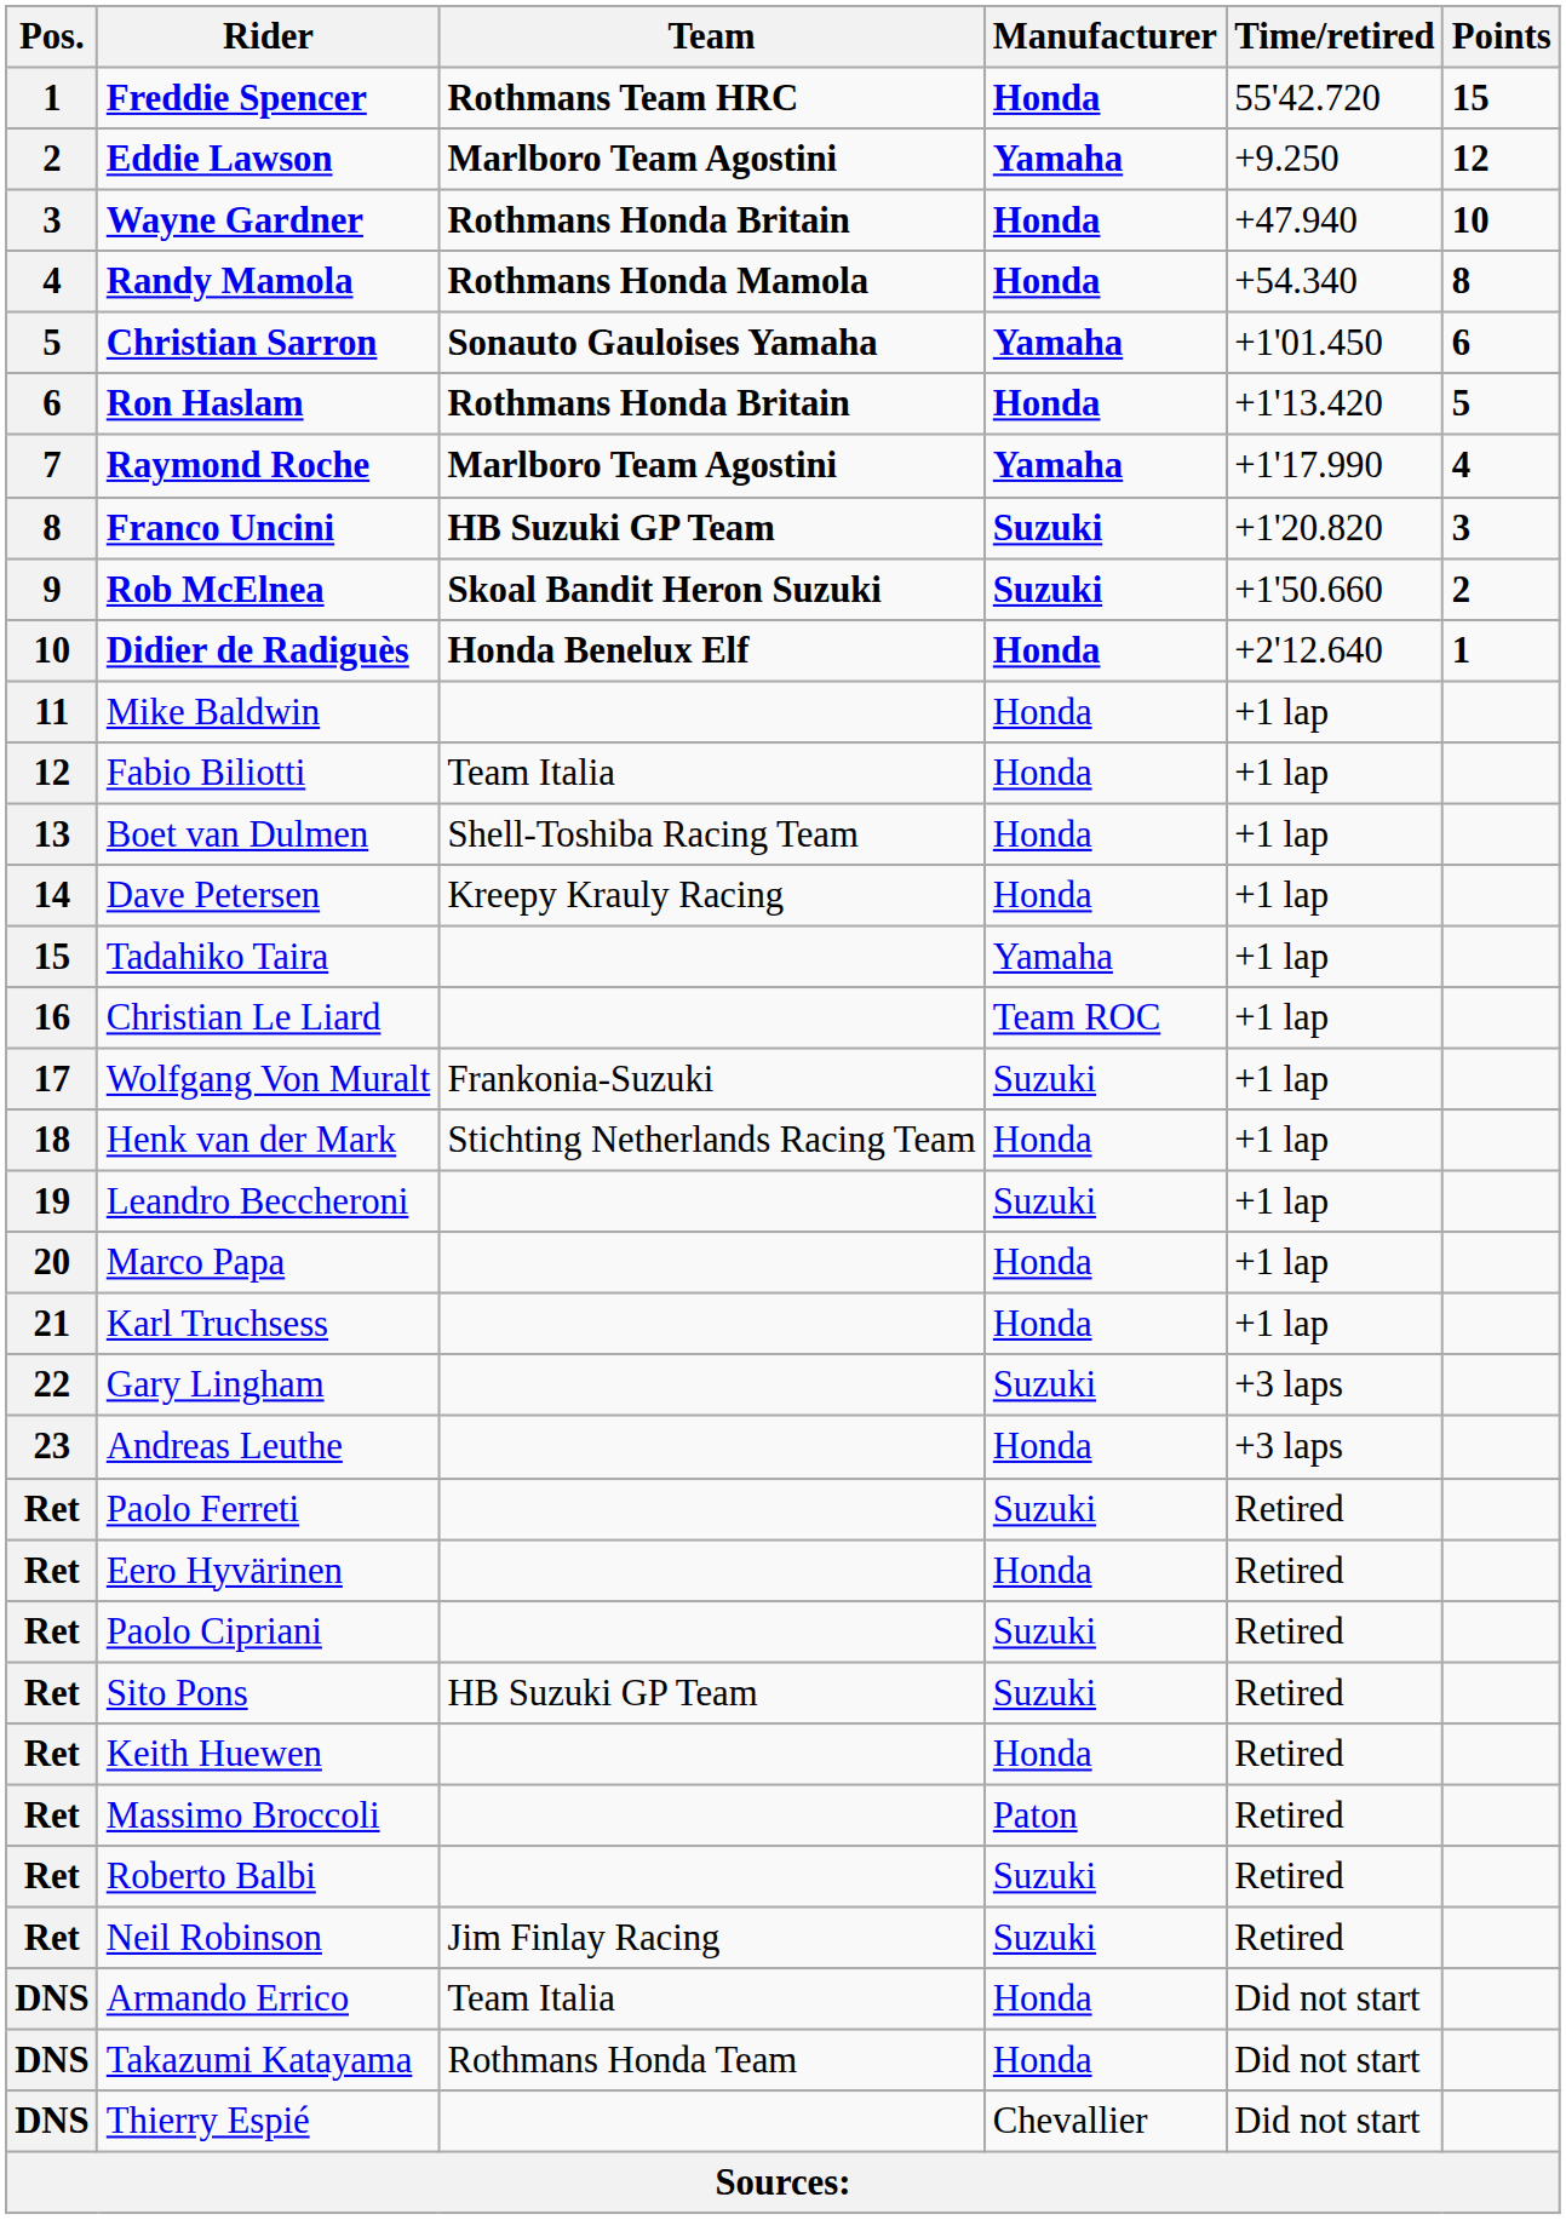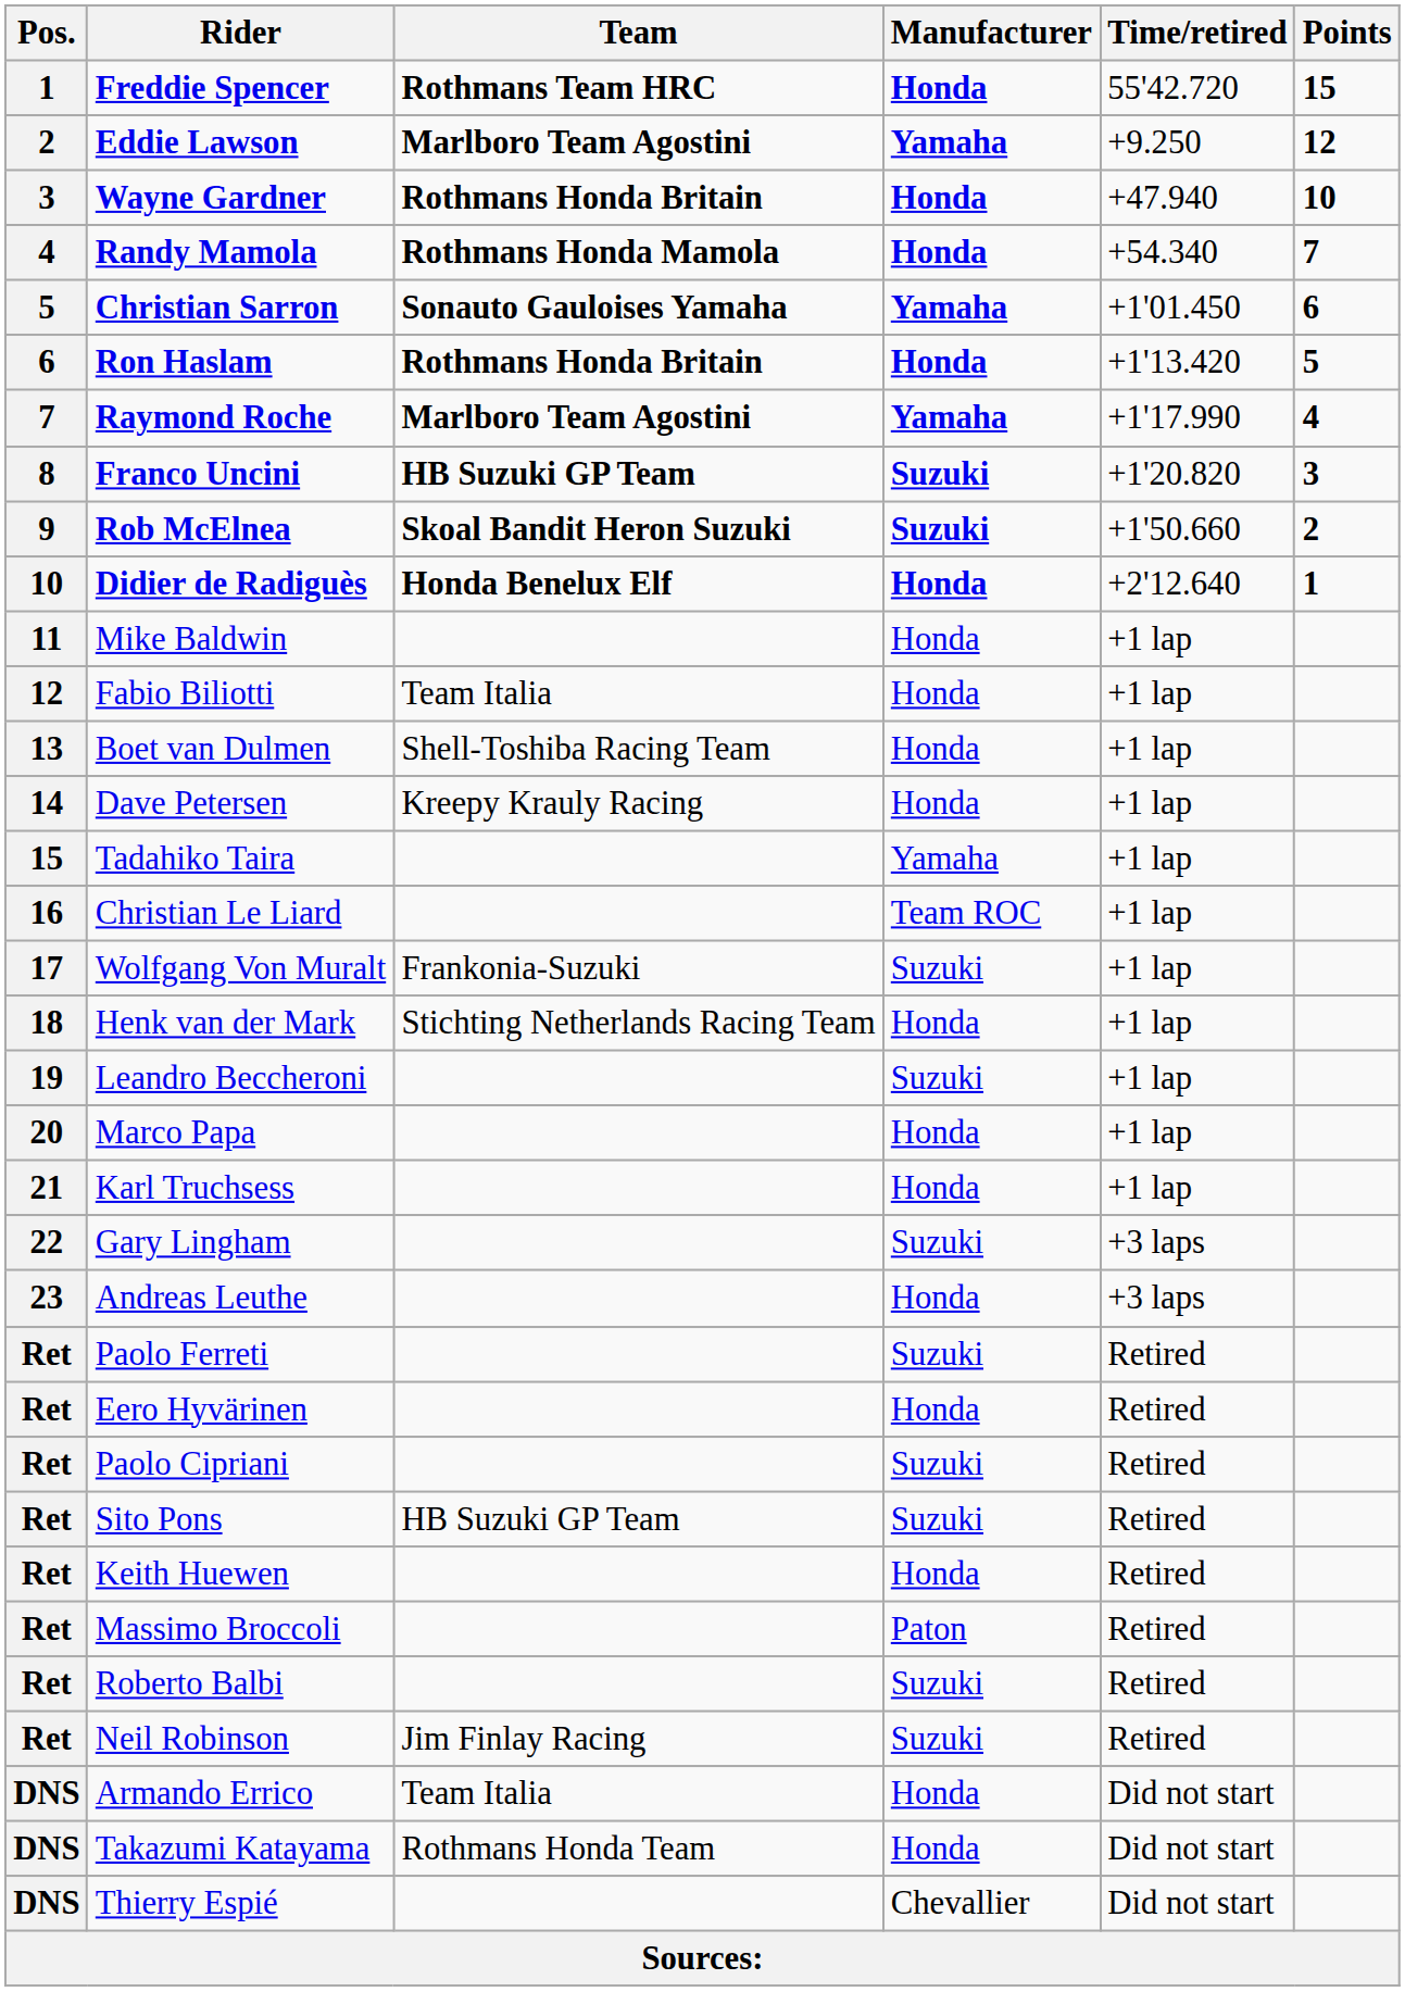Randy Mamola | Points: 8 -> 7
